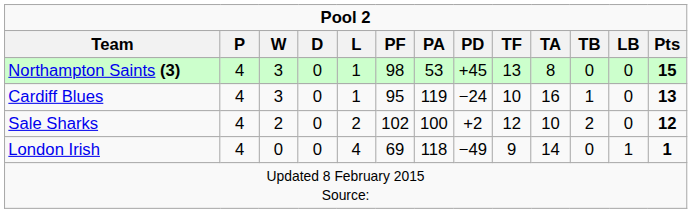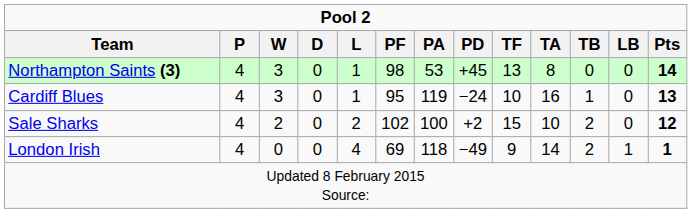Northampton Saints (3) | Pts: 15 -> 14
Sale Sharks | TF: 12 -> 15
London Irish | TB: 0 -> 2
